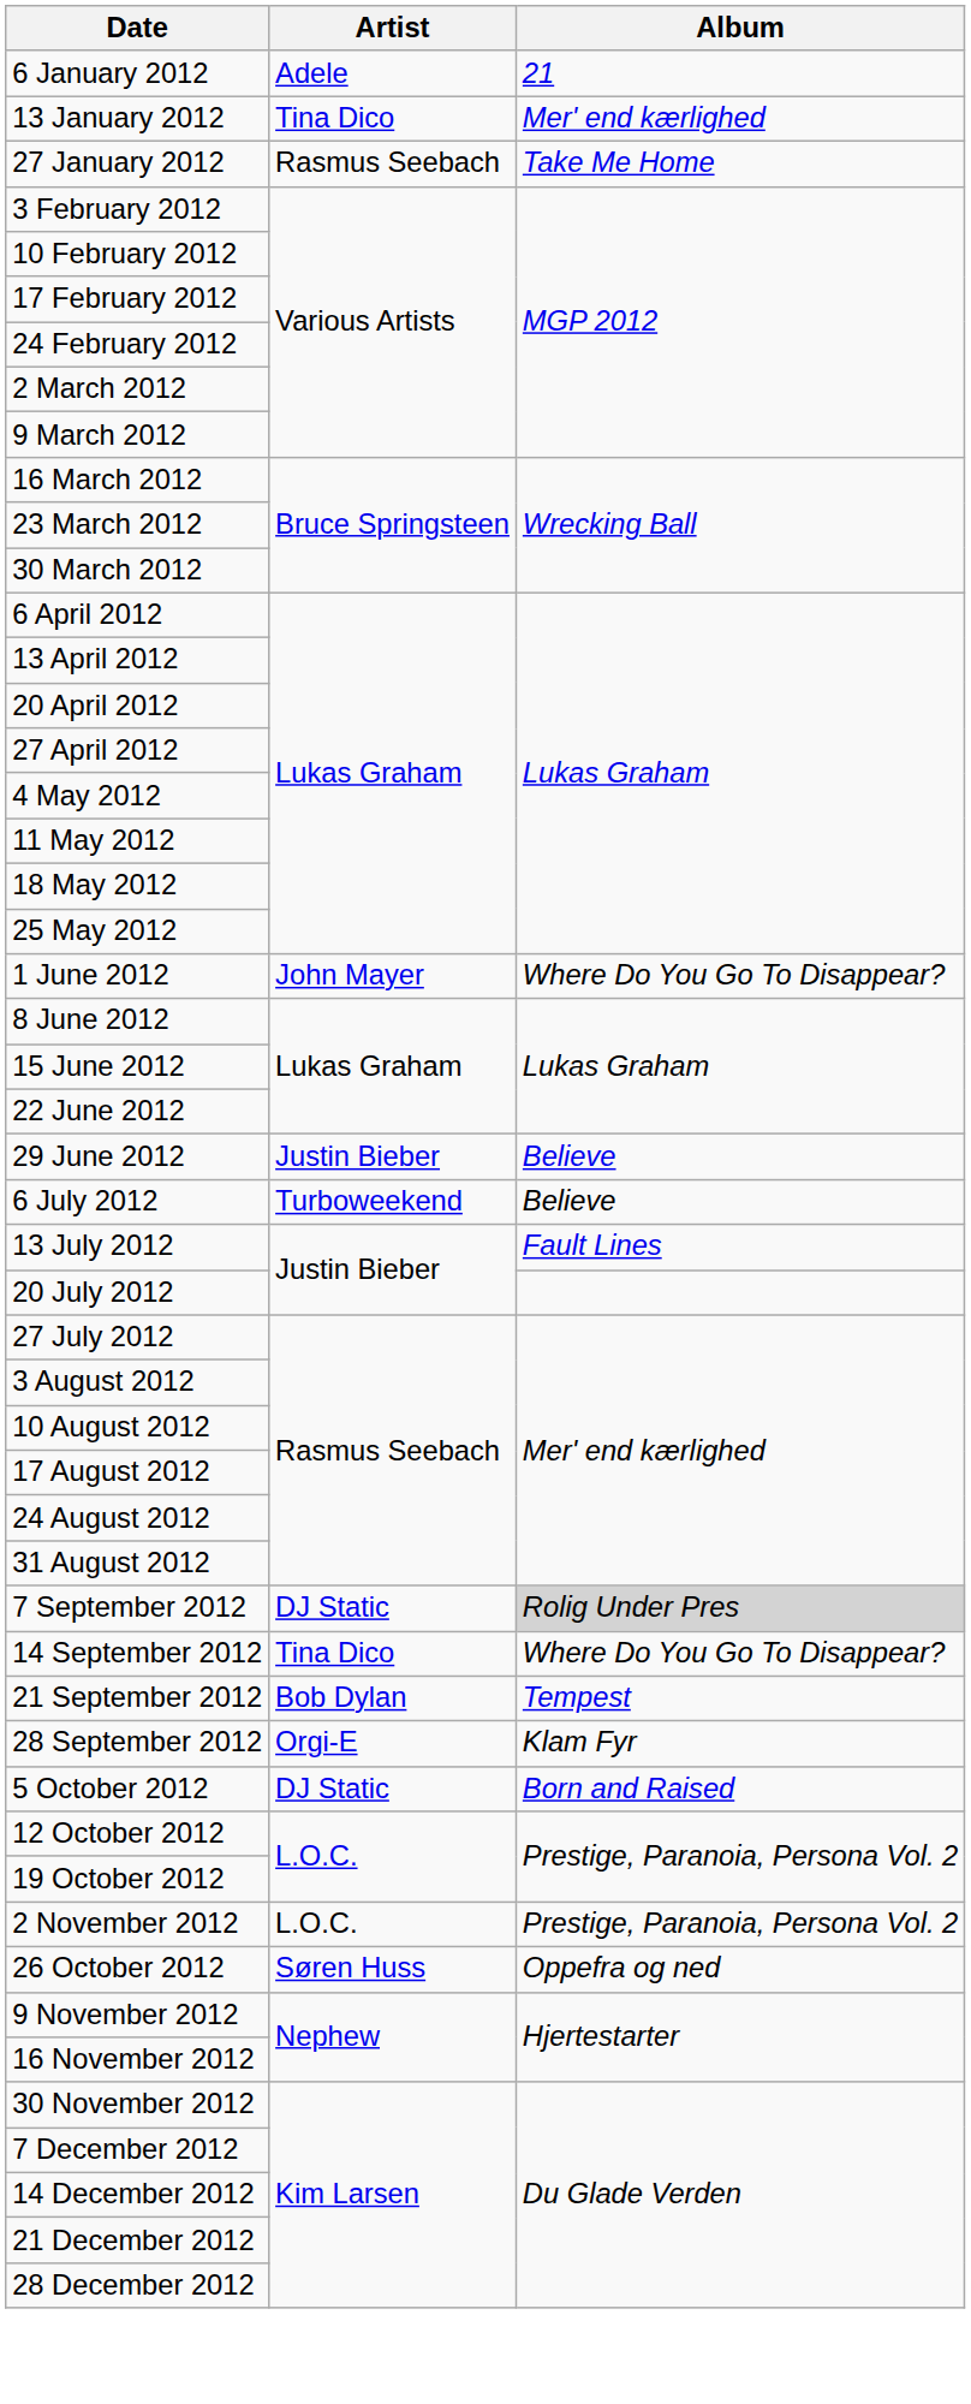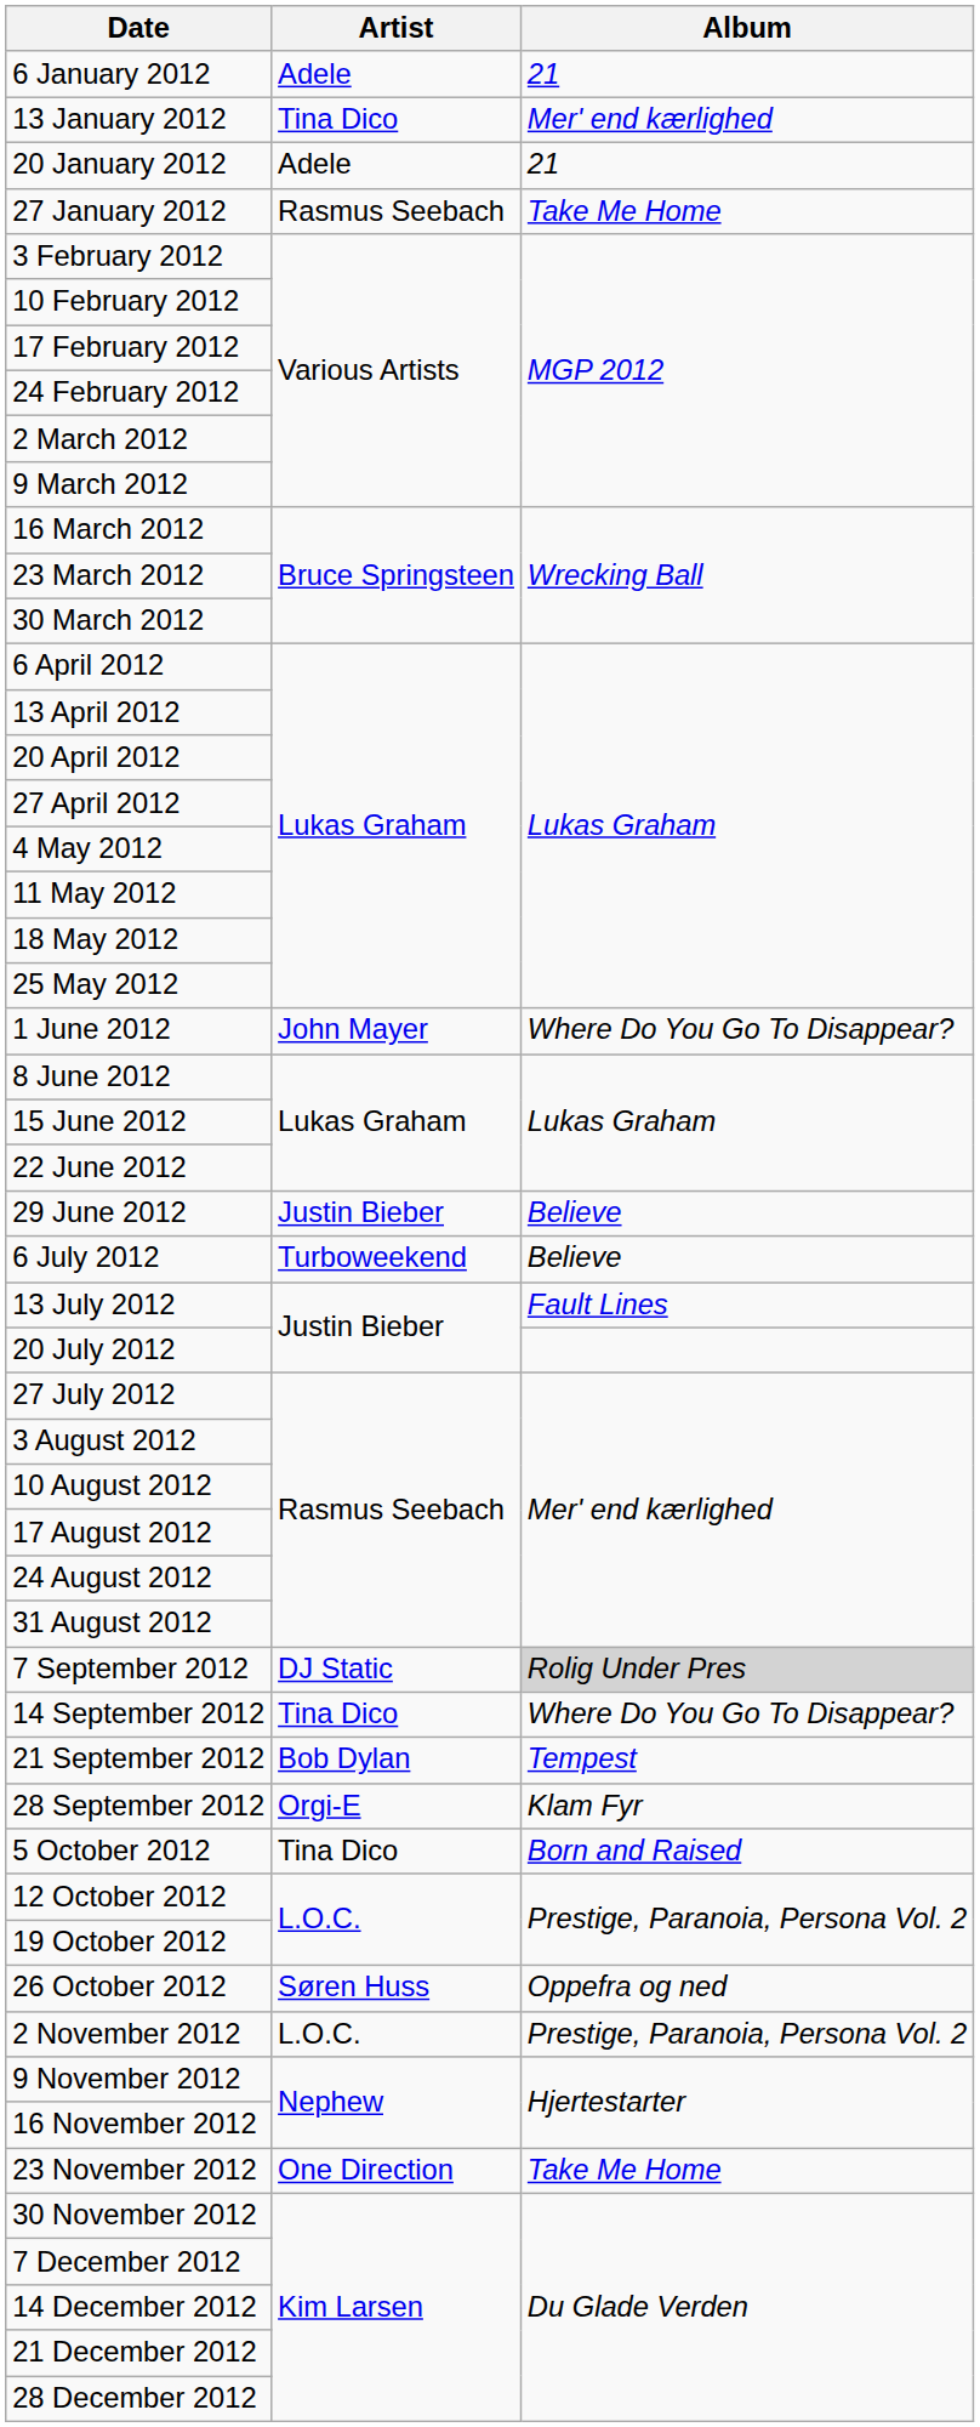+ row: 20 January 2012 | Adele | 21
5 October 2012 | Artist: DJ Static -> Tina Dico
rows swapped: 26 October 2012 <-> 2 November 2012
+ row: 23 November 2012 | One Direction | Take Me Home
